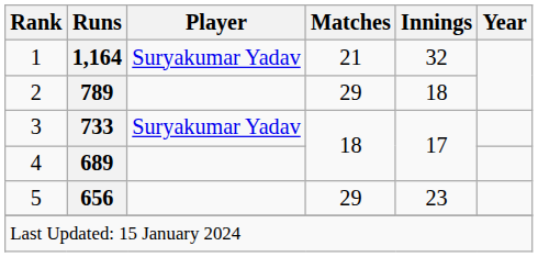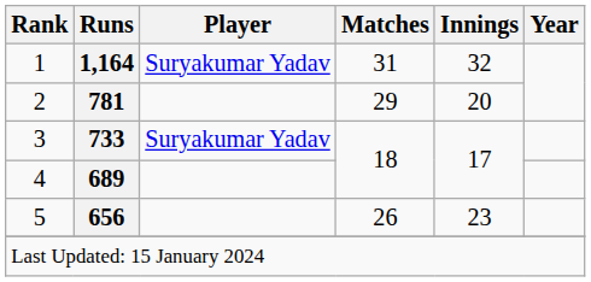1 | Matches: 21 -> 31
2 | Runs: 789 -> 781
2 | Innings: 18 -> 20
5 | Matches: 29 -> 26
